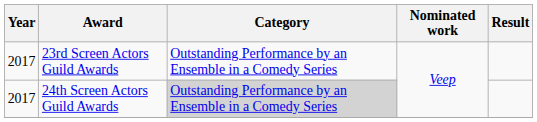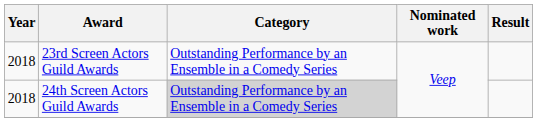23rd Screen Actors Guild Awards | Year: 2017 -> 2018
24th Screen Actors Guild Awards | Year: 2017 -> 2018
